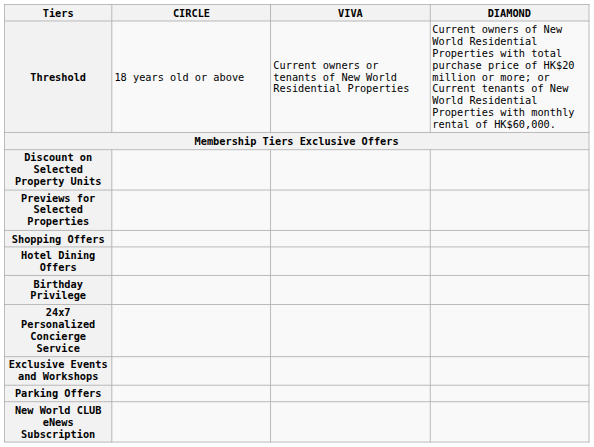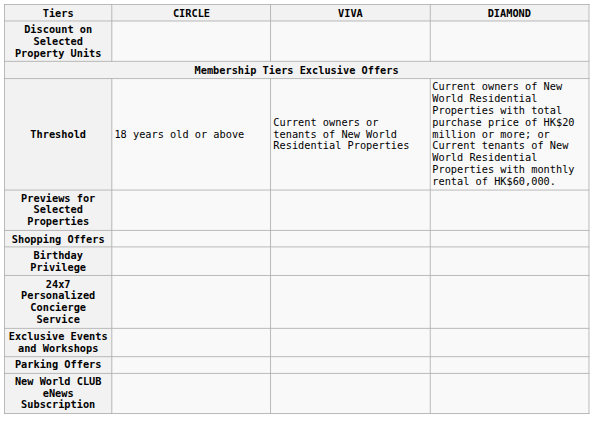rows swapped: Threshold <-> Discount on Selected Property Units
- row: Hotel Dining Offers
